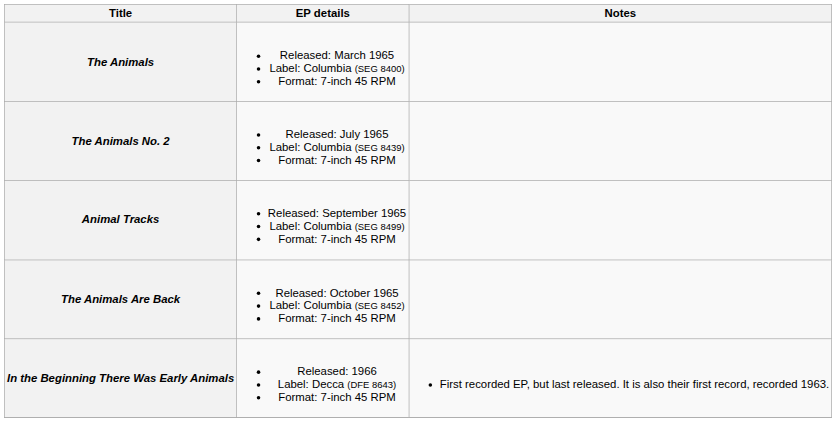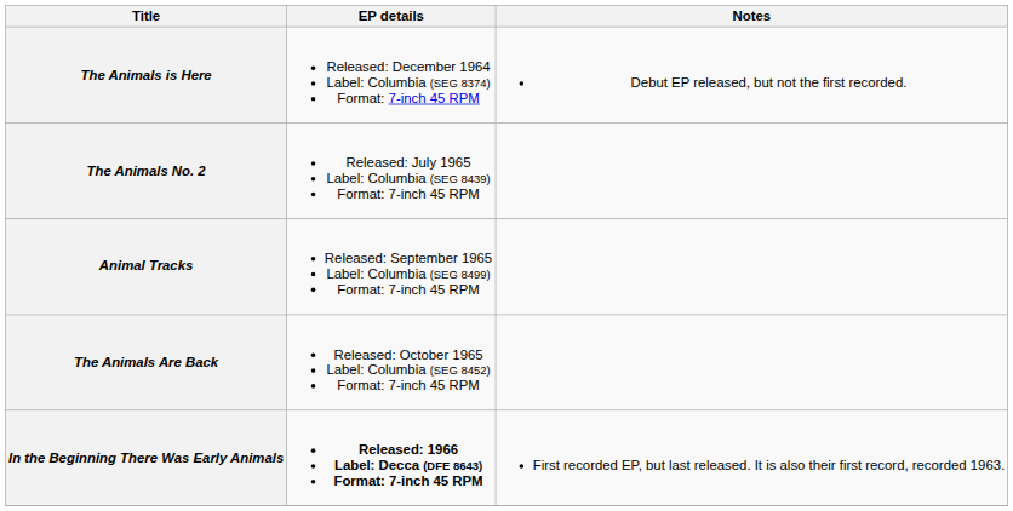+ row: The Animals is Here | Released: December 1964 Label: Columbia (SEG 8374) Format: 7-inch 45 RPM | Debut EP released, but not the first recorded.
- row: The Animals | Released: March 1965 Label: Columbia (SEG 8400) Format: 7-inch 45 RPM
In the Beginning There Was Early Animals | EP details: normal -> bold
